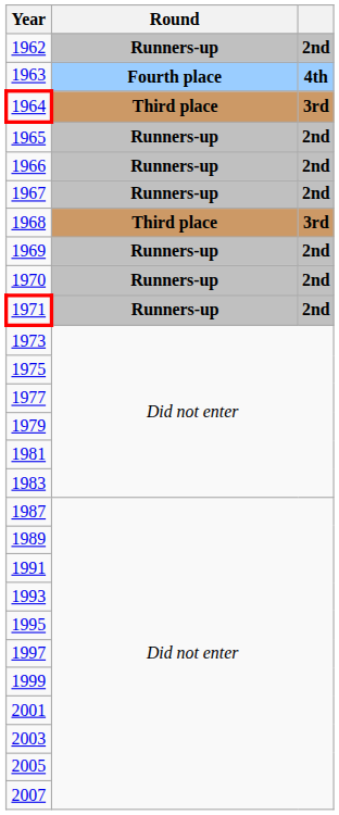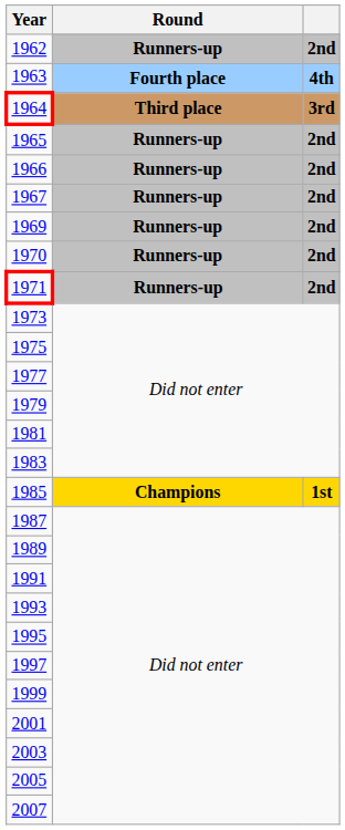- row: 1968 | Third place | 3rd
+ row: 1985 | Champions | 1st
